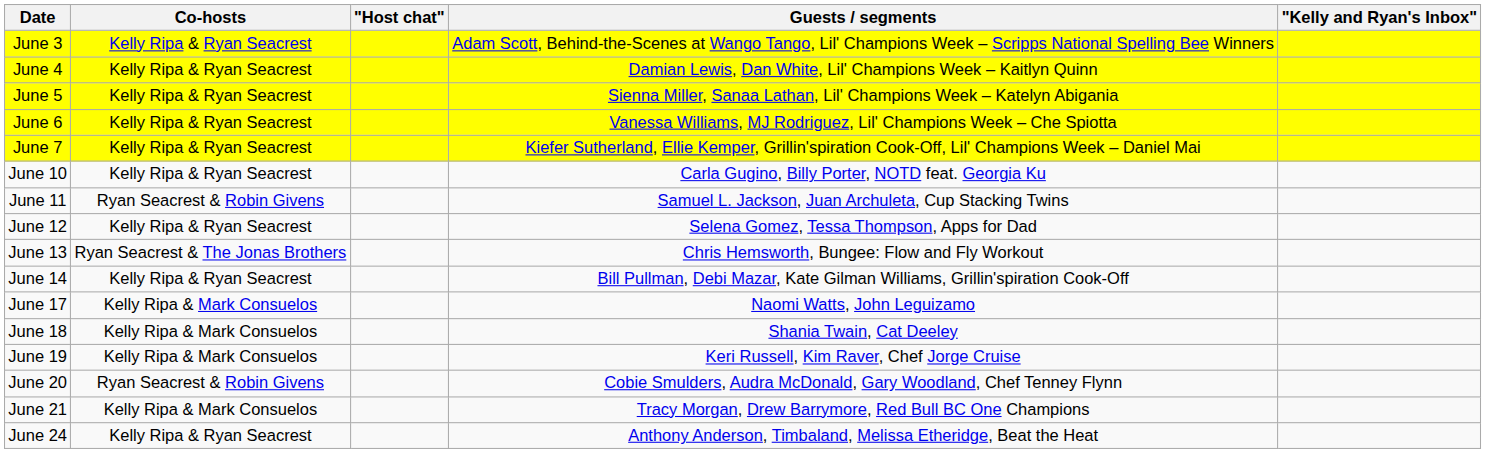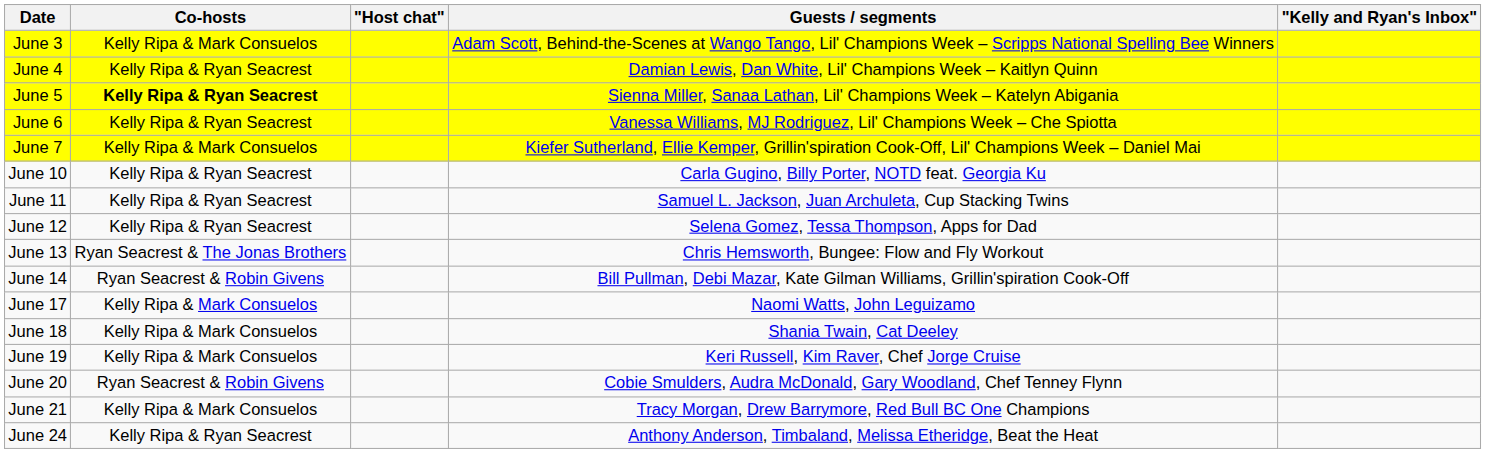June 3 | Co-hosts: Kelly Ripa & Ryan Seacrest -> Kelly Ripa & Mark Consuelos
June 5 | Co-hosts: normal -> bold
June 7 | Co-hosts: Kelly Ripa & Ryan Seacrest -> Kelly Ripa & Mark Consuelos
June 11 | Co-hosts: Ryan Seacrest & Robin Givens -> Kelly Ripa & Ryan Seacrest
June 14 | Co-hosts: Kelly Ripa & Ryan Seacrest -> Ryan Seacrest & Robin Givens
